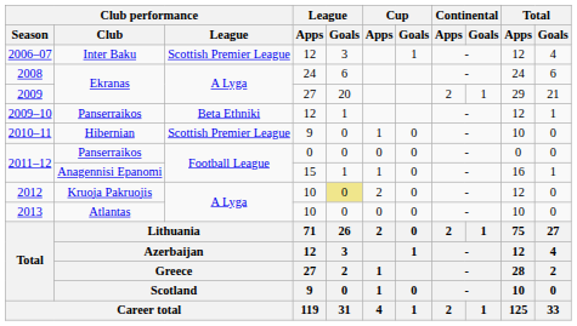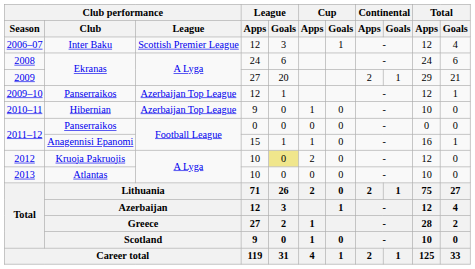2009–10 | Club performance / League: Beta Ethniki -> Azerbaijan Top League
2010–11 | Club performance / League: Scottish Premier League -> Azerbaijan Top League
